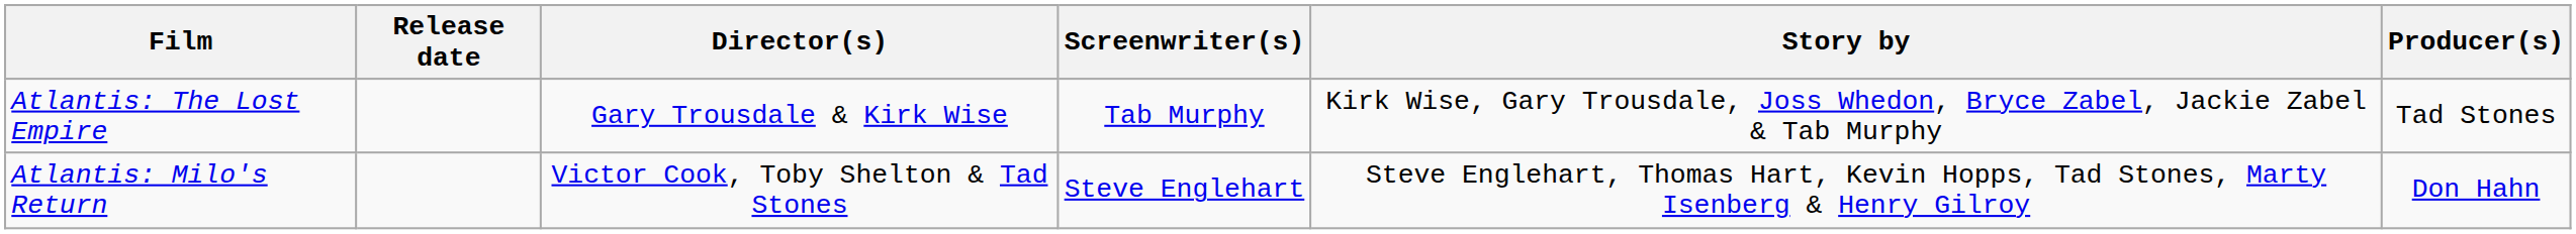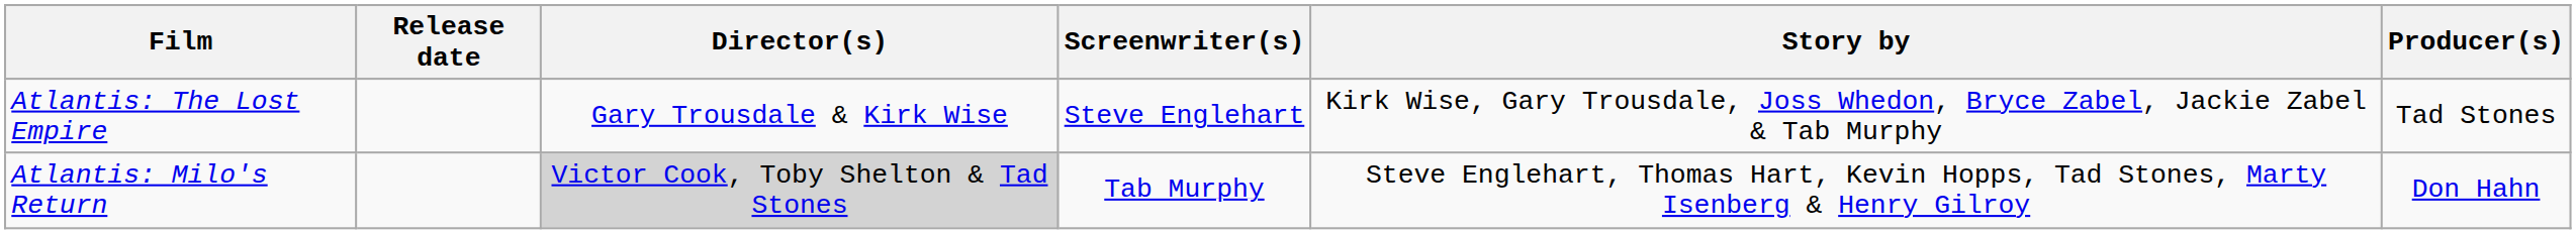Atlantis: The Lost Empire | Screenwriter(s): Tab Murphy -> Steve Englehart
Atlantis: Milo's Return | Director(s): no background -> lightgrey background
Atlantis: Milo's Return | Screenwriter(s): Steve Englehart -> Tab Murphy
